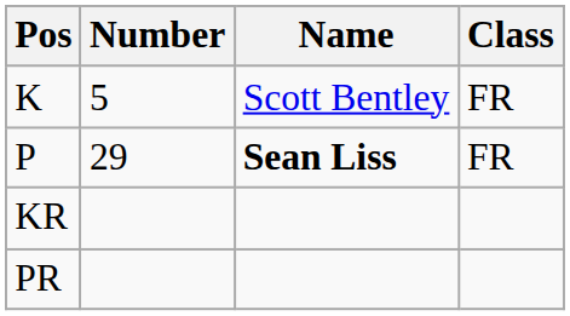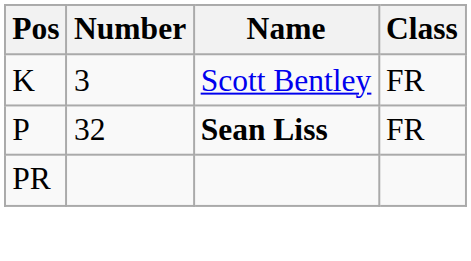K | Number: 5 -> 3
P | Number: 29 -> 32
- row: KR
